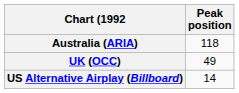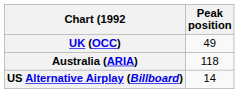rows swapped: Australia (ARIA) <-> UK (OCC)
